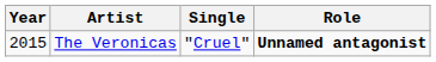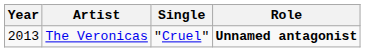The Veronicas | Year: 2015 -> 2013
